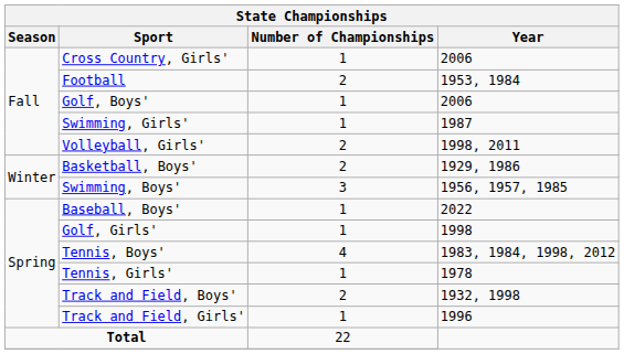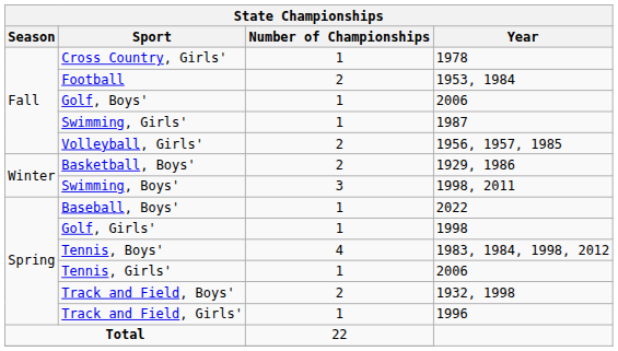Cross Country, Girls' | Year: 2006 -> 1978
Volleyball, Girls' | Year: 1998, 2011 -> 1956, 1957, 1985
Swimming, Boys' | Year: 1956, 1957, 1985 -> 1998, 2011
Tennis, Girls' | Year: 1978 -> 2006
